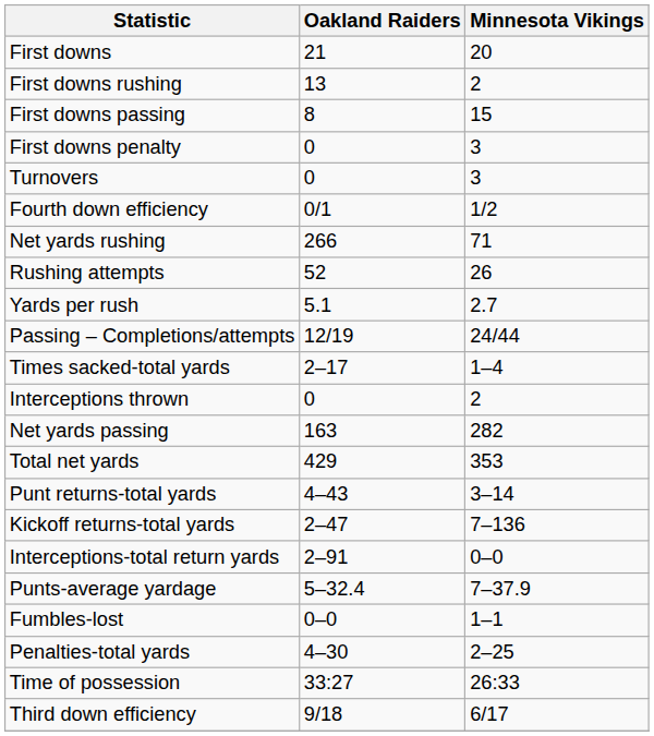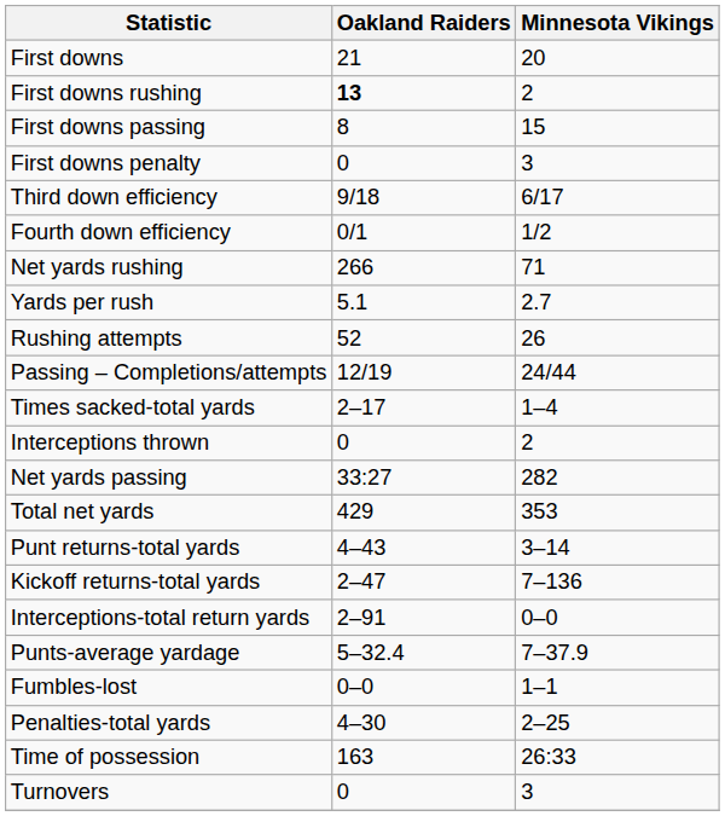First downs rushing | Oakland Raiders: normal -> bold
rows swapped: Third down efficiency <-> Turnovers
rows swapped: Rushing attempts <-> Yards per rush
Net yards passing | Oakland Raiders: 163 -> 33:27
Time of possession | Oakland Raiders: 33:27 -> 163
